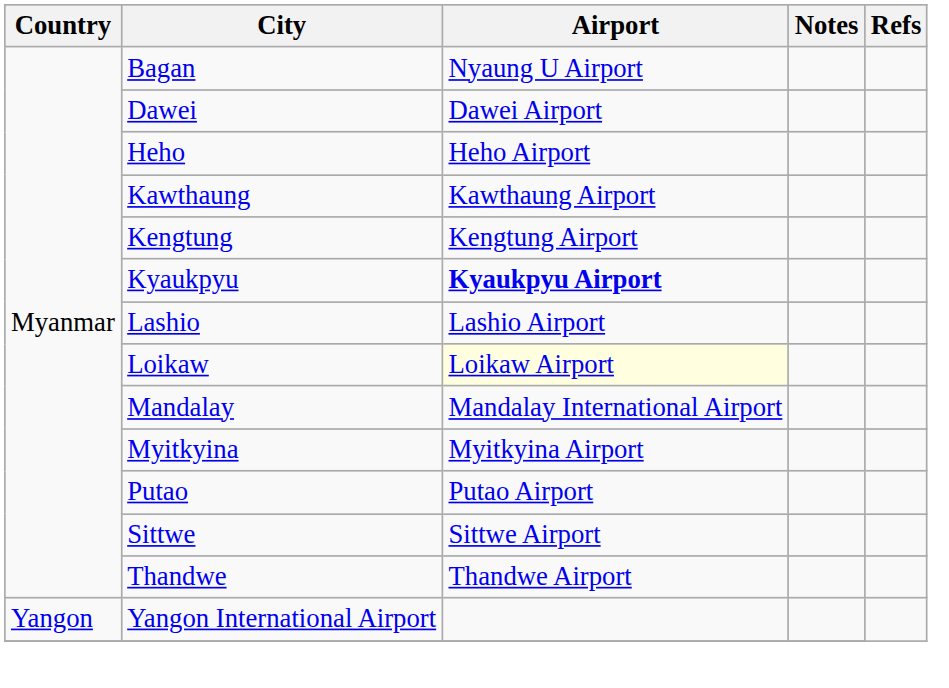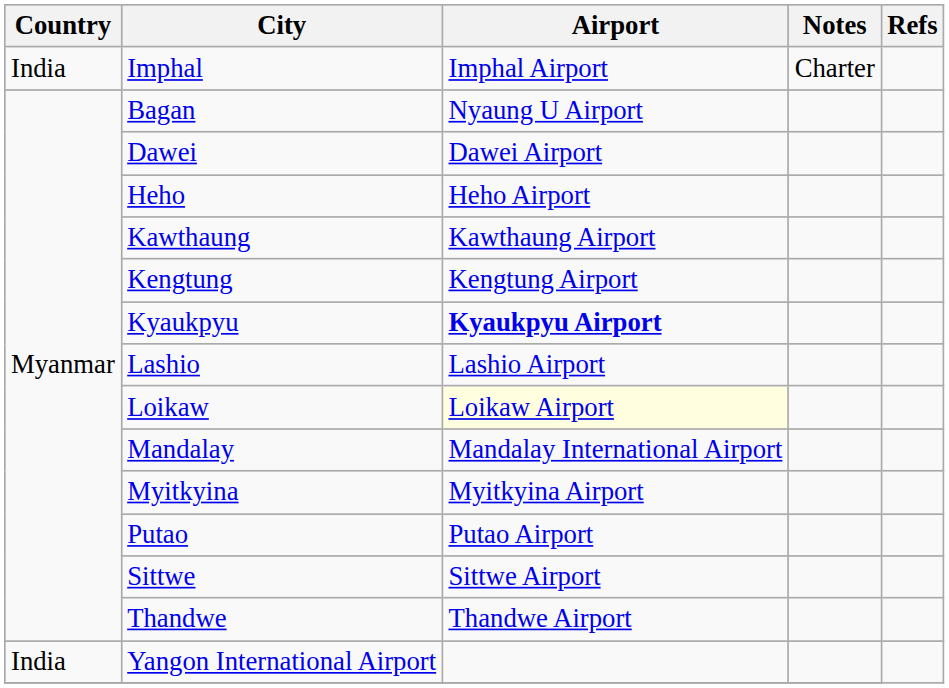+ row: India | Imphal | Imphal Airport | Charter
Yangon International Airport | Country: Yangon -> India
